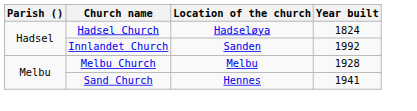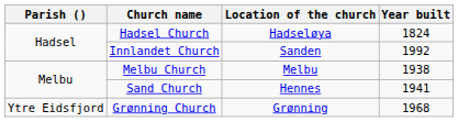Melbu Church | Year built: 1928 -> 1938
+ row: Ytre Eidsfjord | Grønning Church | Grønning | 1968
